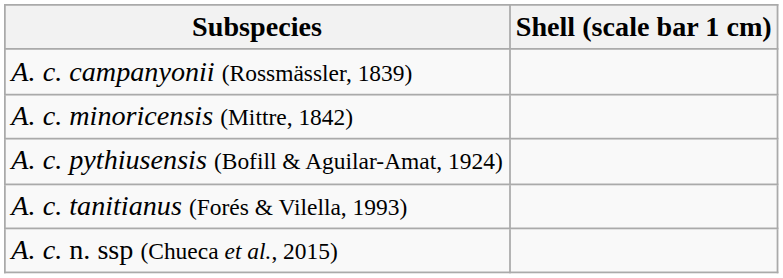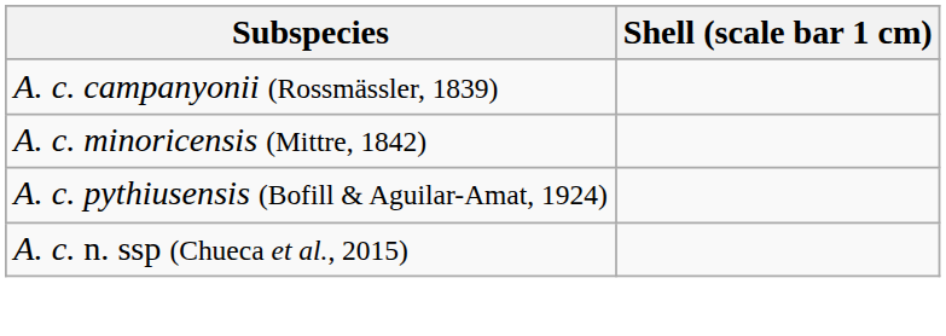- row: A. c. tanitianus (Forés & Vilella, 1993)
